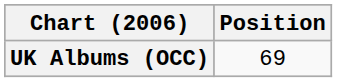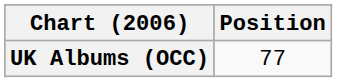UK Albums (OCC) | Position: 69 -> 77
